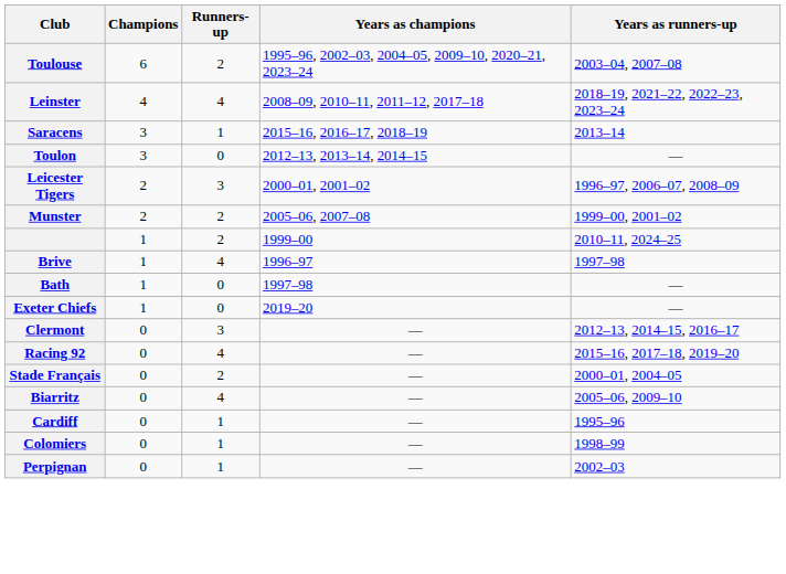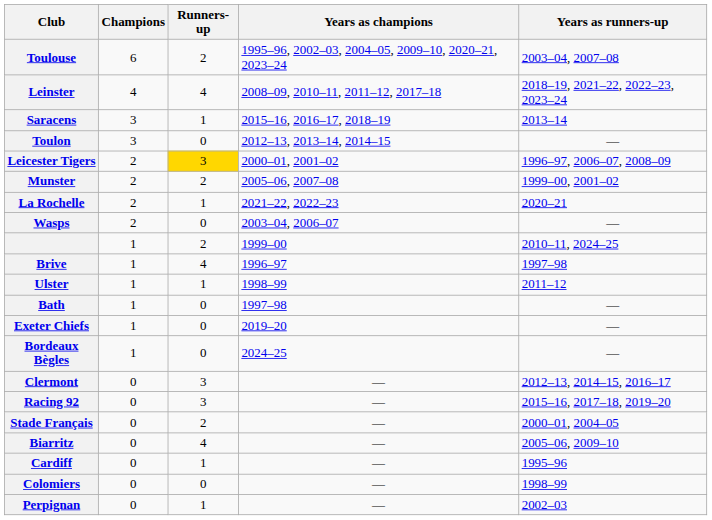Leicester Tigers | Runners-up: no background -> gold background
+ row: La Rochelle | 2 | 1 | 2021–22, 2022–23 | 2020–21
+ row: Wasps | 2 | 0 | 2003–04, 2006–07 | —
+ row: Ulster | 1 | 1 | 1998–99 | 2011–12
+ row: Bordeaux Bègles | 1 | 0 | 2024–25 | —
Racing 92 | Runners-up: 4 -> 3
Colomiers | Runners-up: 1 -> 0
